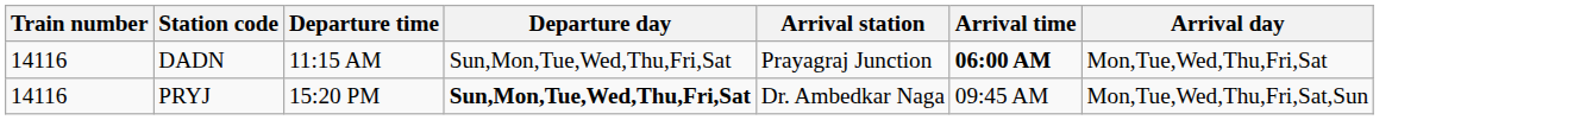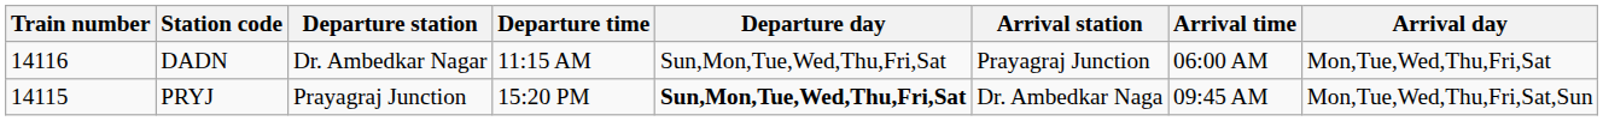+ column: Departure station | Dr. Ambedkar Nagar | Prayagraj Junction
DADN | Arrival time: bold -> normal
PRYJ | Train number: 14116 -> 14115
